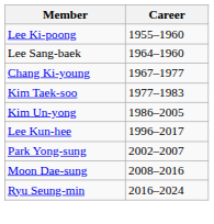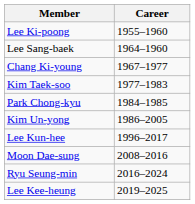+ row: Park Chong-kyu | 1984–1985
- row: Park Yong-sung | 2002–2007
+ row: Lee Kee-heung | 2019–2025
